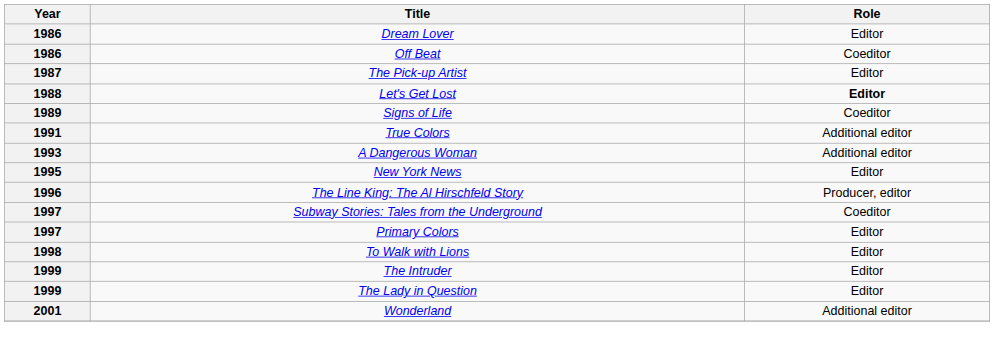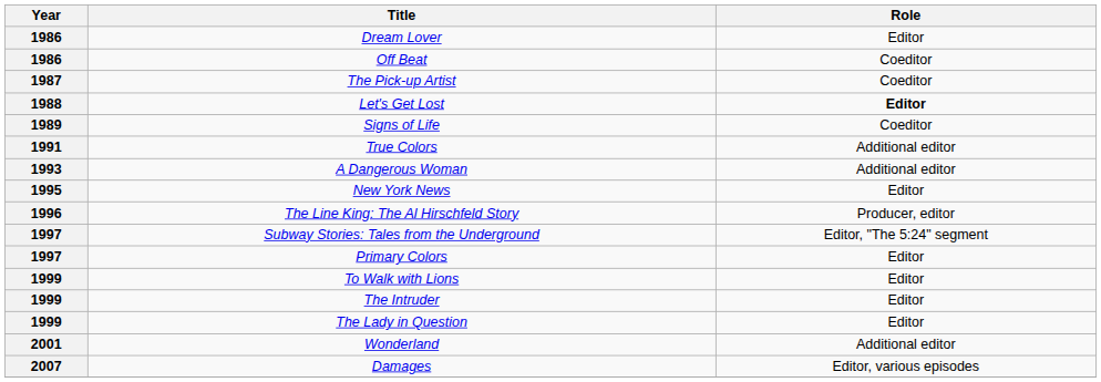The Pick-up Artist | Role: Editor -> Coeditor
Subway Stories: Tales from the Underground | Role: Coeditor -> Editor, "The 5:24" segment
To Walk with Lions | Year: 1998 -> 1999
+ row: 2007 | Damages | Editor, various episodes
